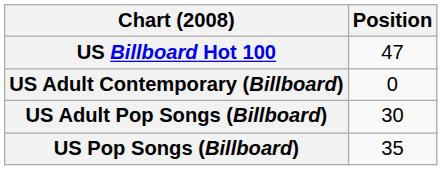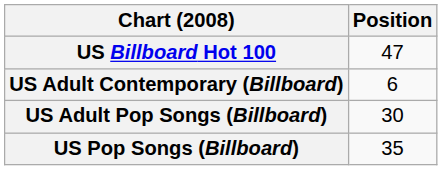US Adult Contemporary (Billboard) | Position: 0 -> 6
